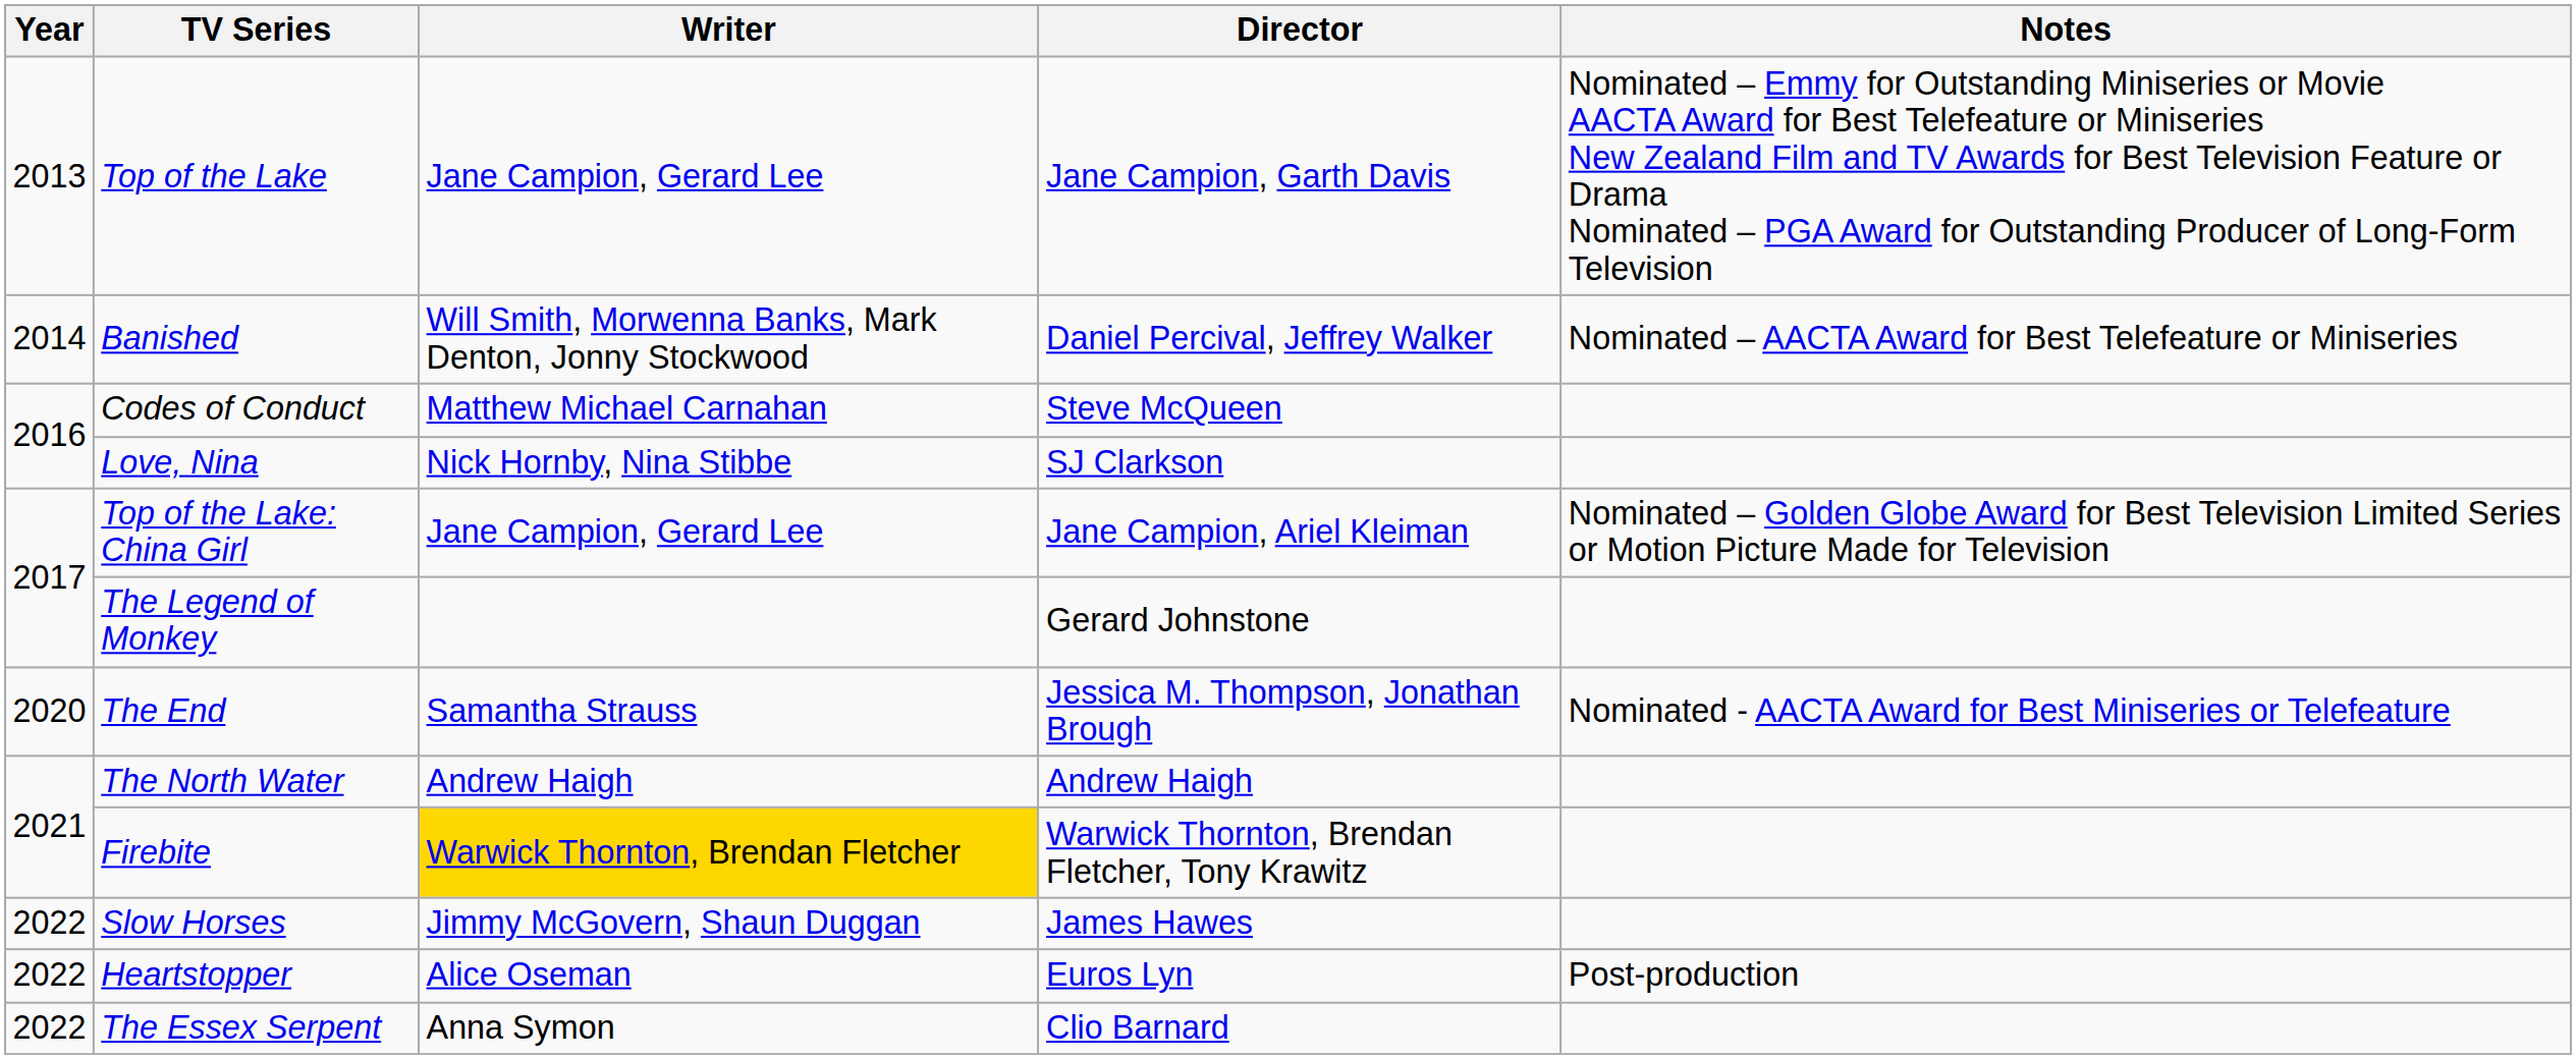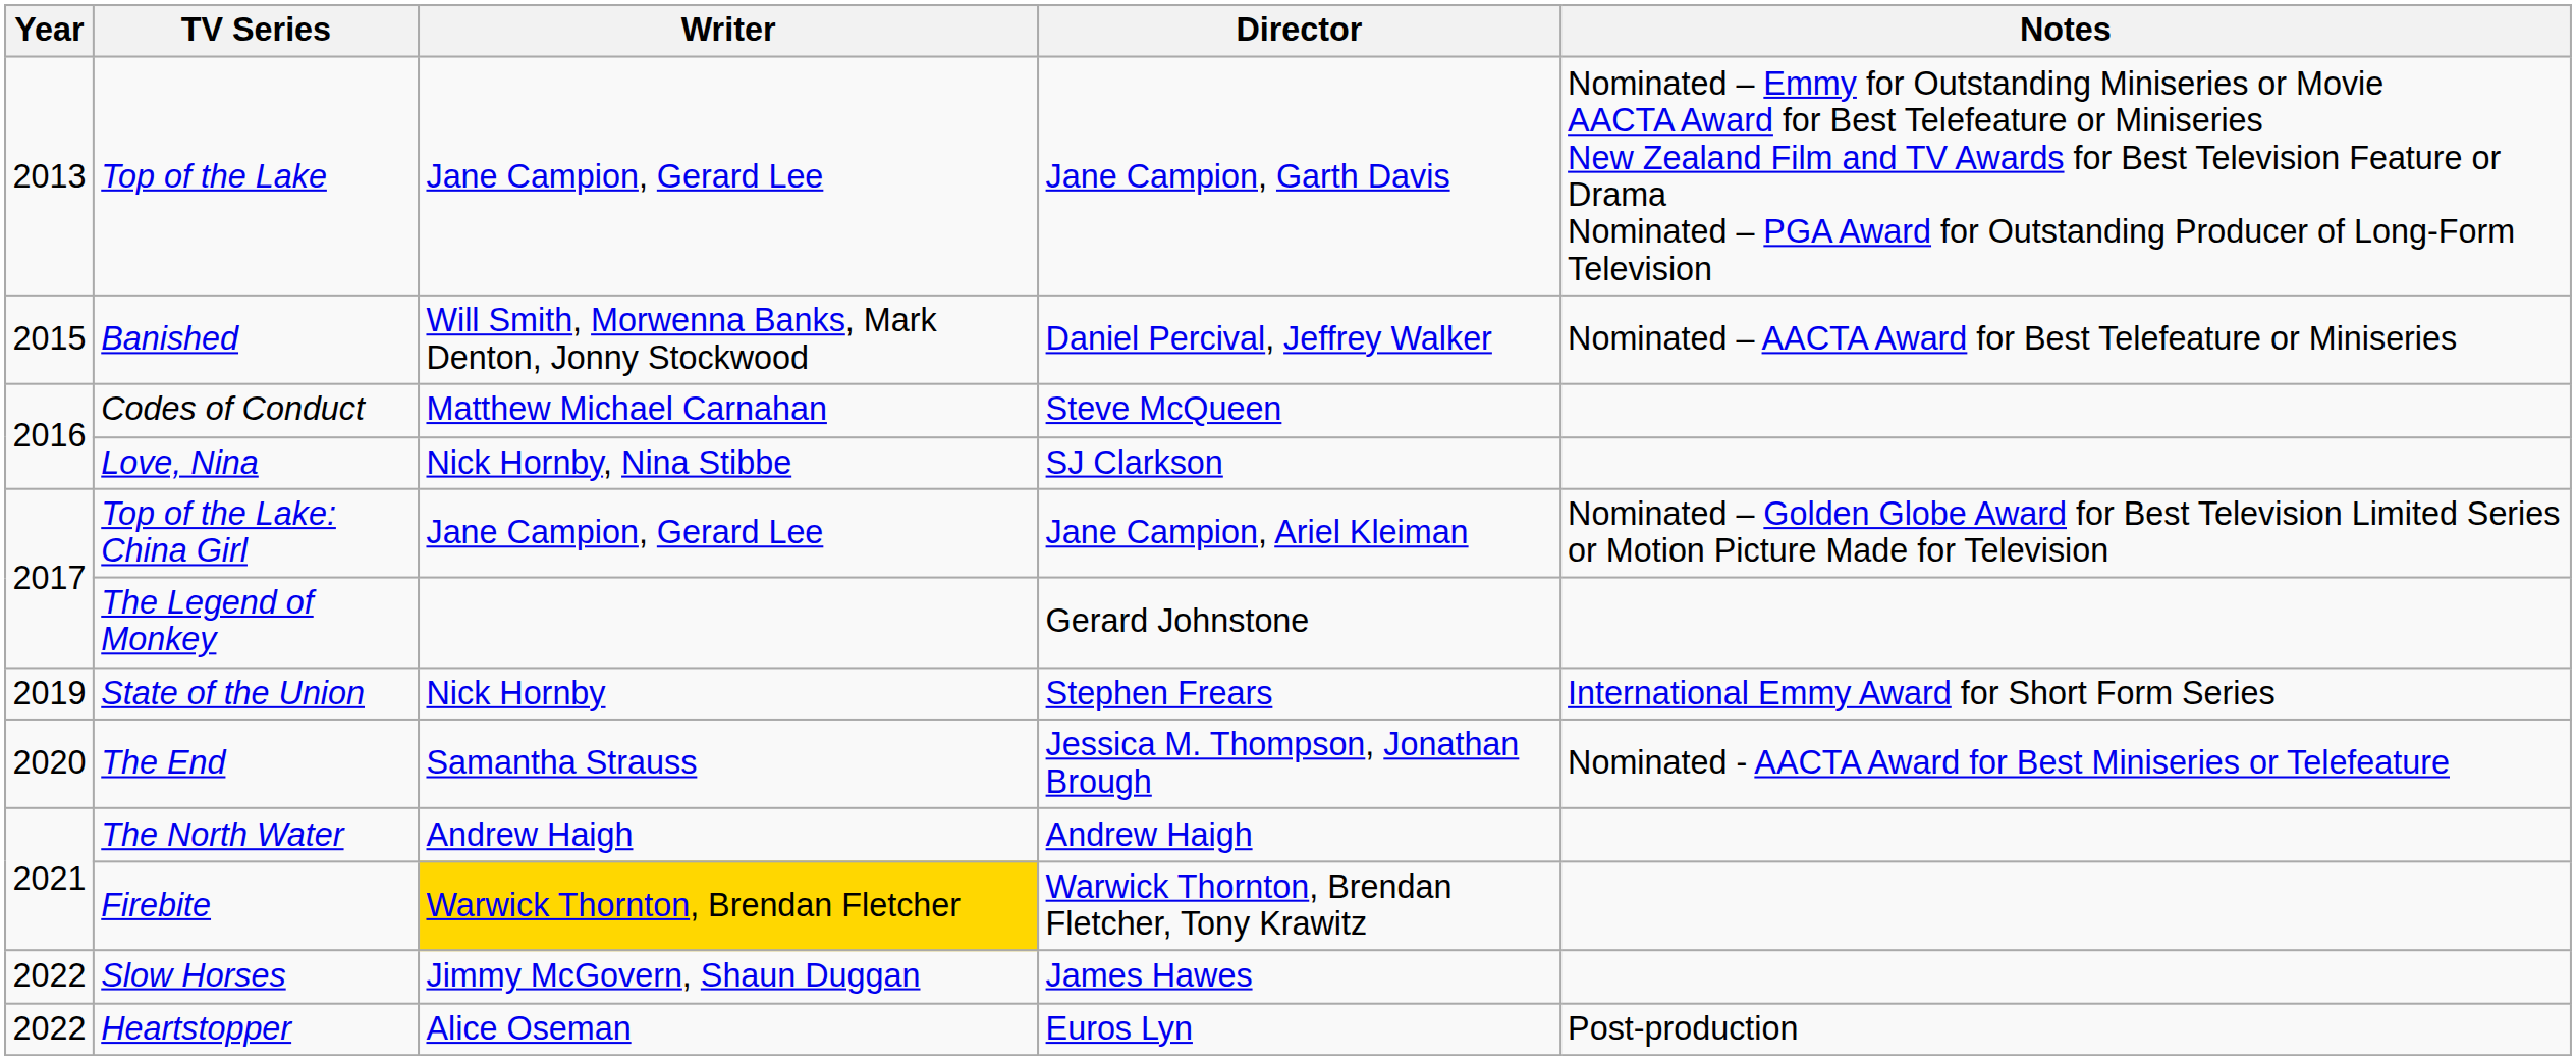Banished | Year: 2014 -> 2015
+ row: 2019 | State of the Union | Nick Hornby | Stephen Frears | International Emmy Award for Short Form Series
- row: 2022 | The Essex Serpent | Anna Symon | Clio Barnard
